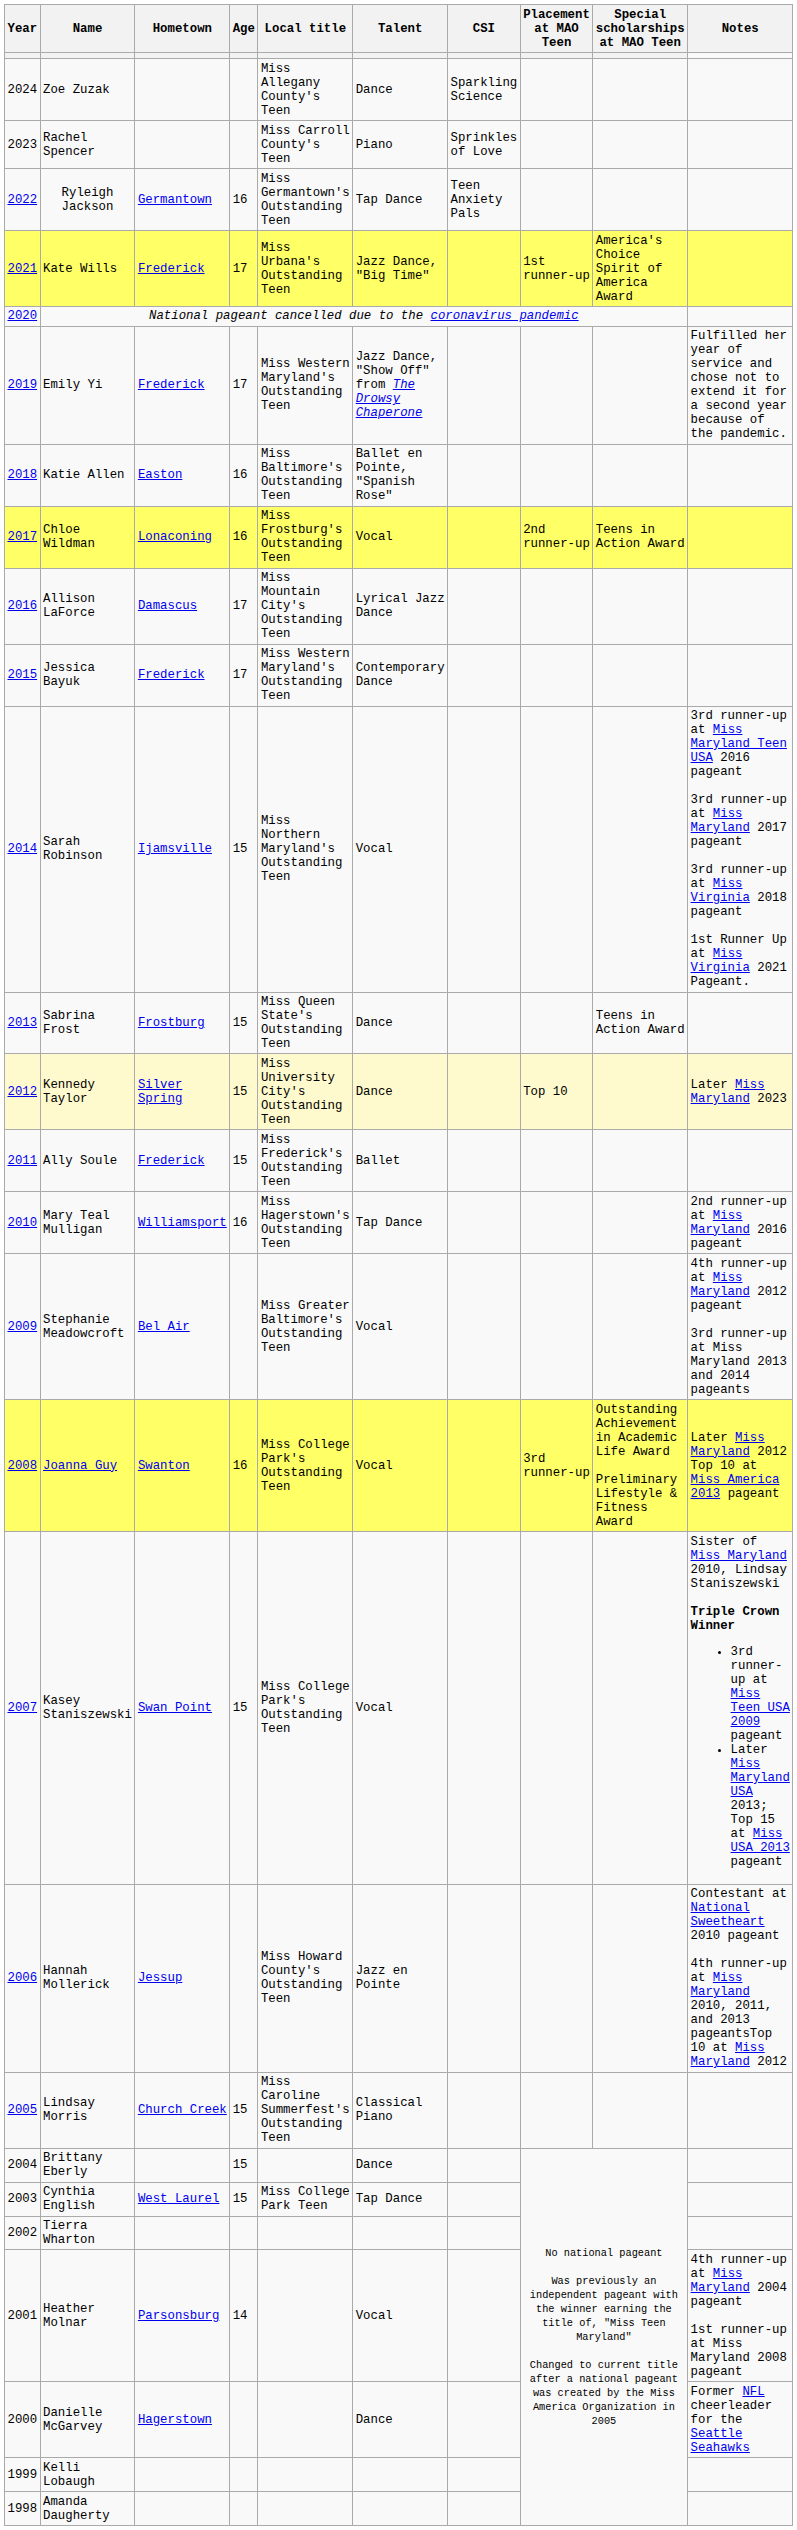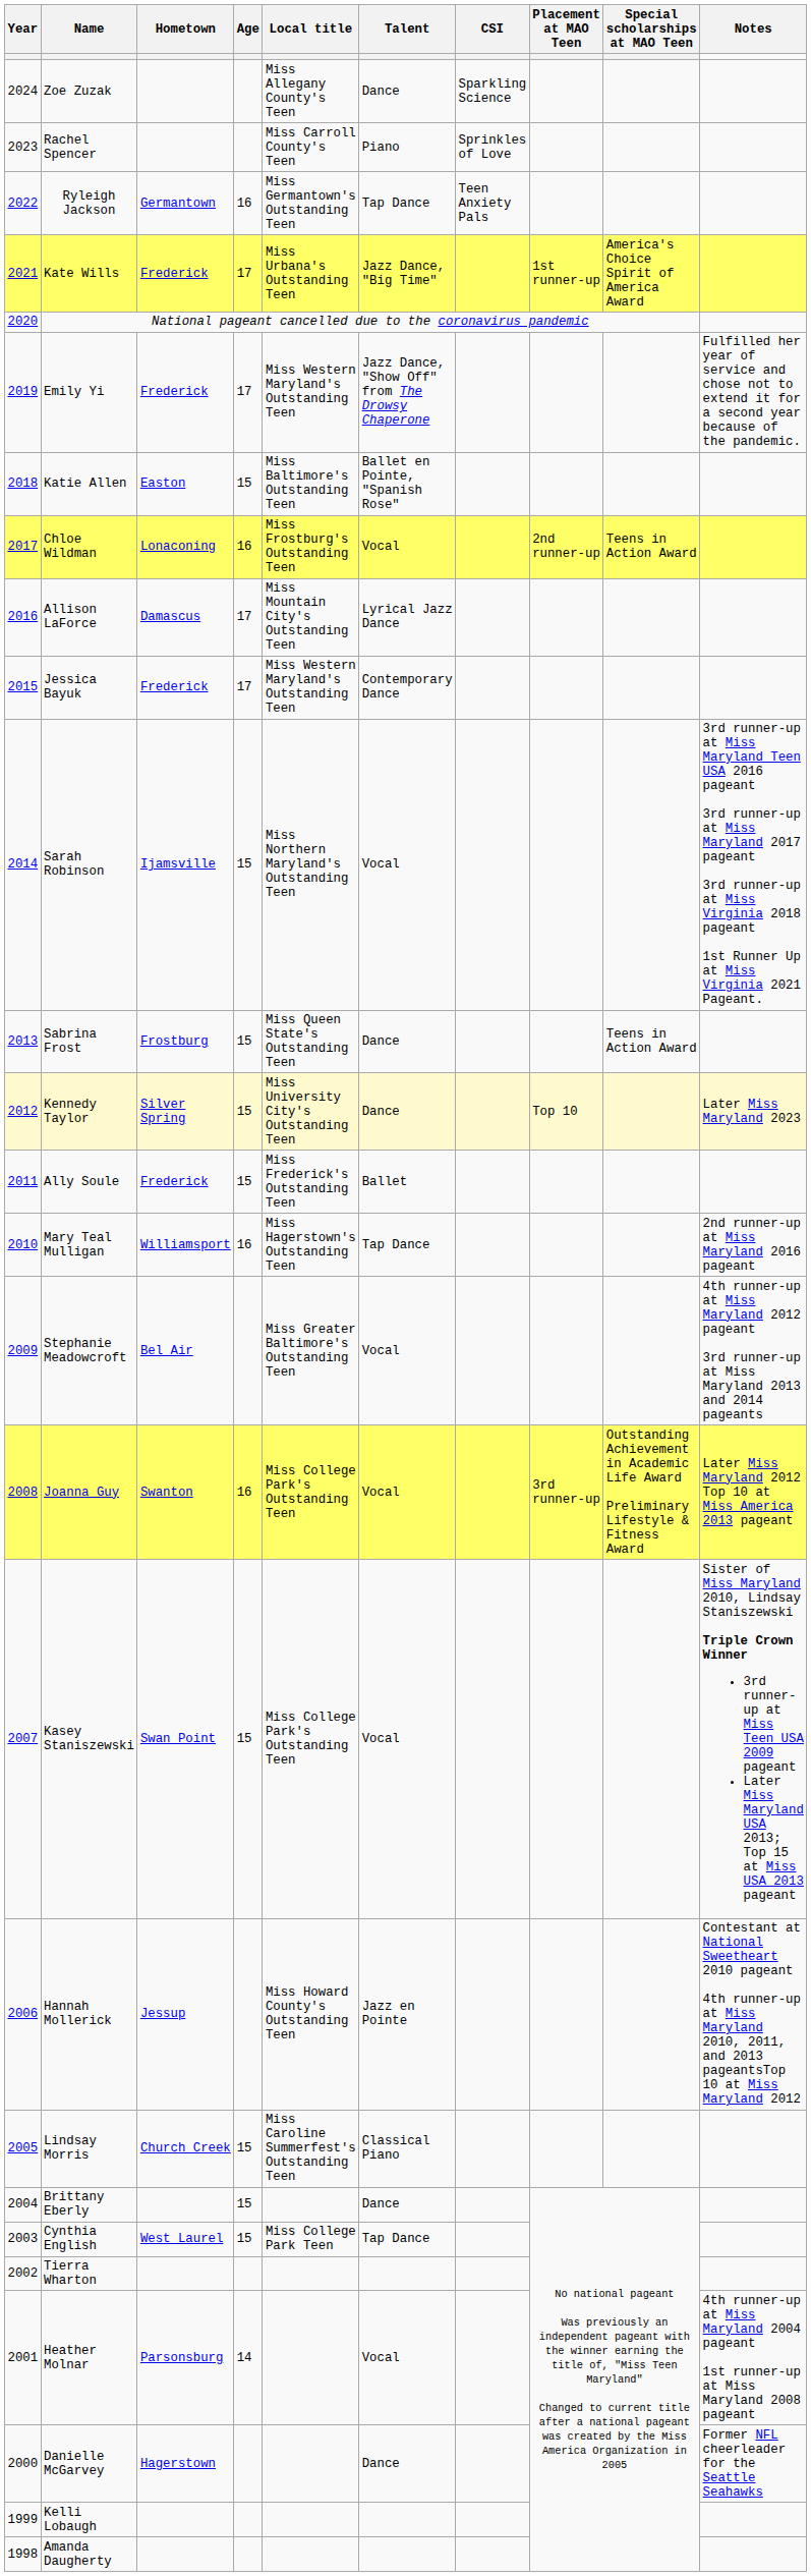Katie Allen | Age: 16 -> 15
